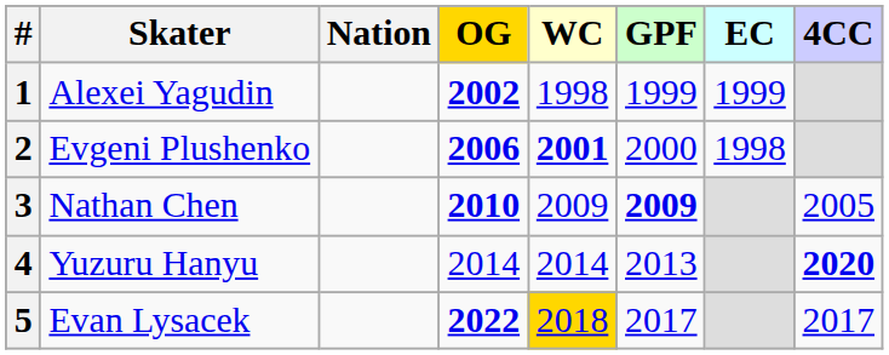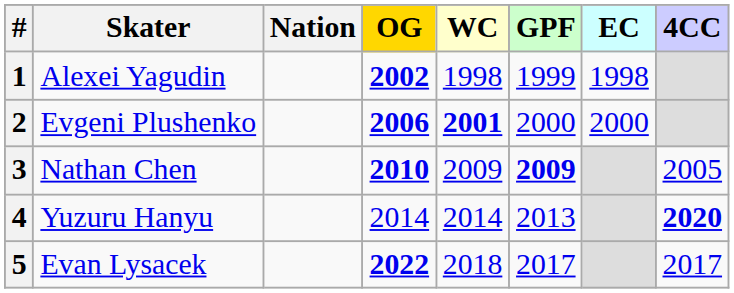1 | EC: 1999 -> 1998
2 | EC: 1998 -> 2000
5 | WC: gold background -> no background
